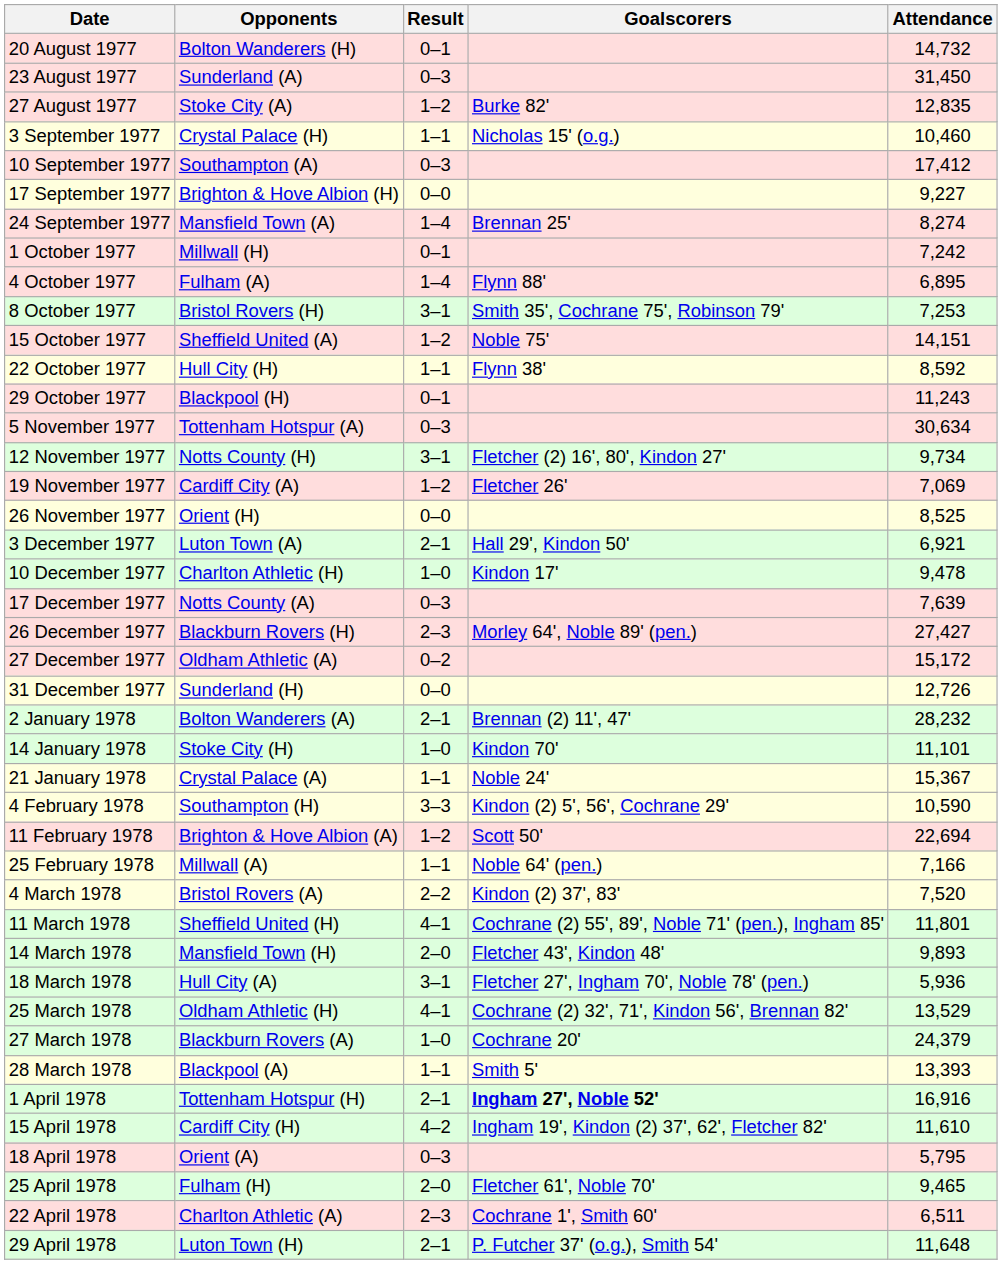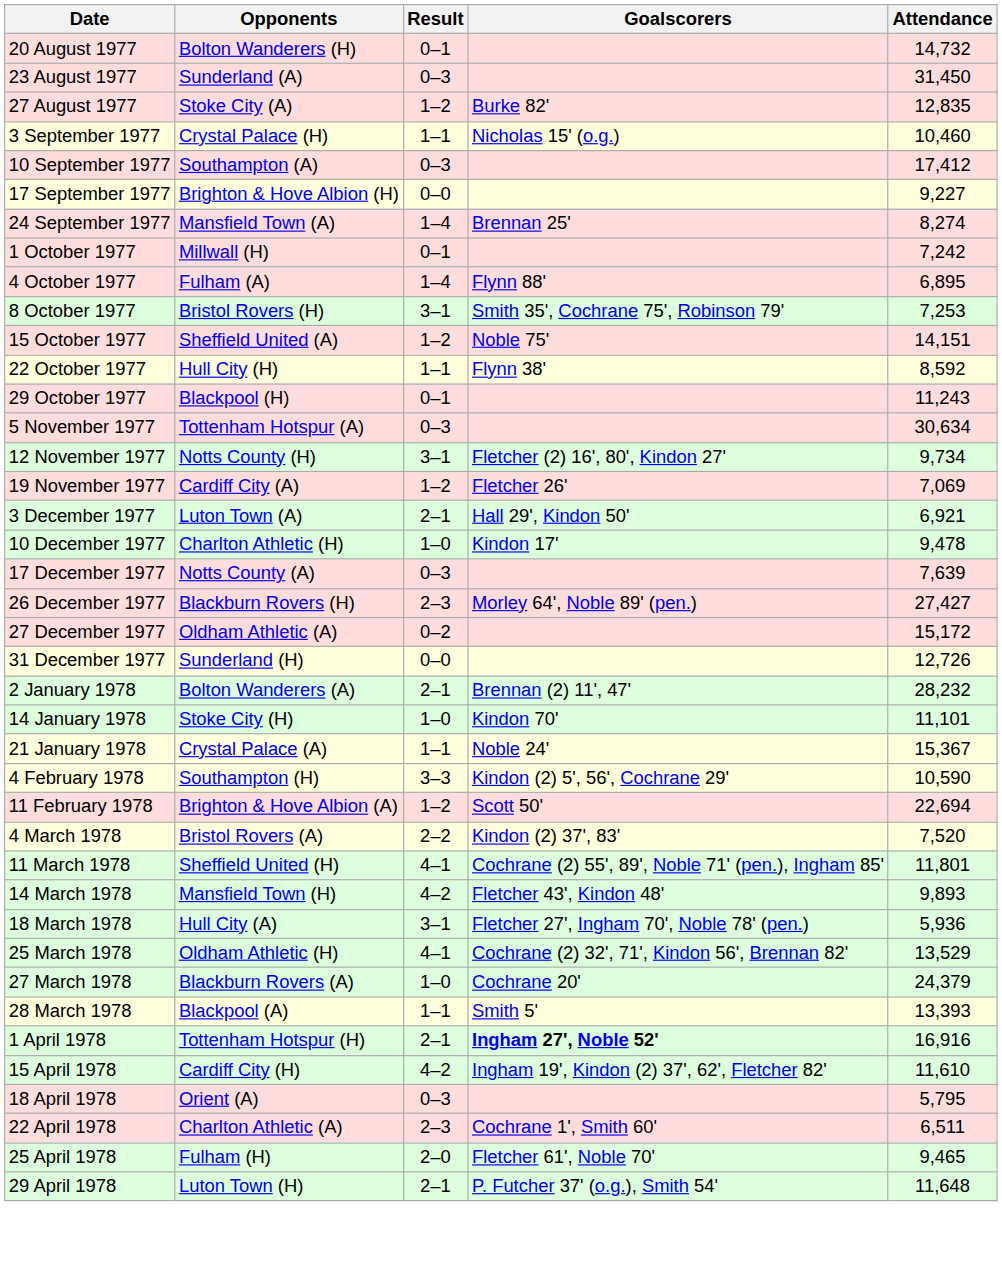- row: 26 November 1977 | Orient (H) | 0–0 | 8,525
- row: 25 February 1978 | Millwall (A) | 1–1 | Noble 64' (pen.) | 7,166
14 March 1978 | Result: 2–0 -> 4–2
rows swapped: 22 April 1978 <-> 25 April 1978
